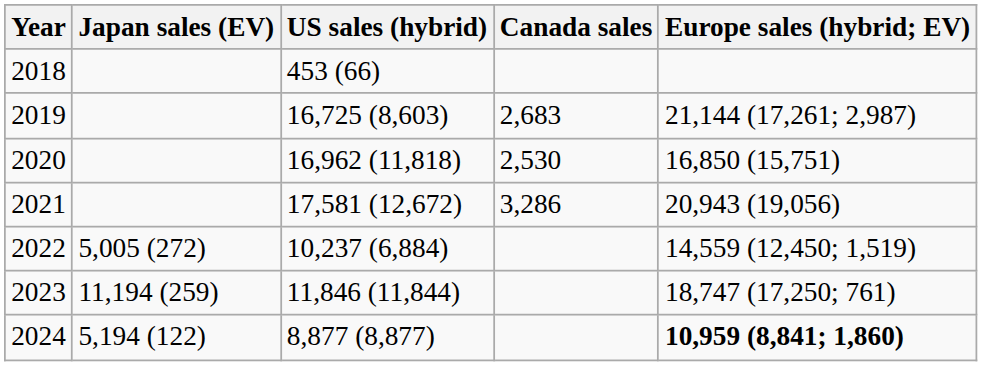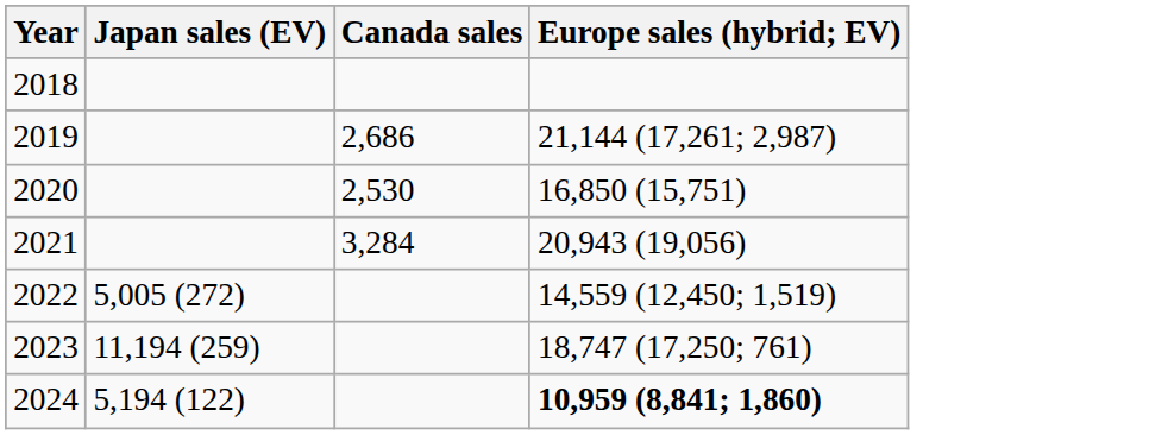- column: US sales (hybrid) | 453 (66) | 16,725 (8,603) | 16,962 (11,818) | 17,581 (12,672) | 10,237 (6,884) | 11,846 (11,844) | 8,877 (8,877)
2019 | Canada sales: 2,683 -> 2,686
2021 | Canada sales: 3,286 -> 3,284
